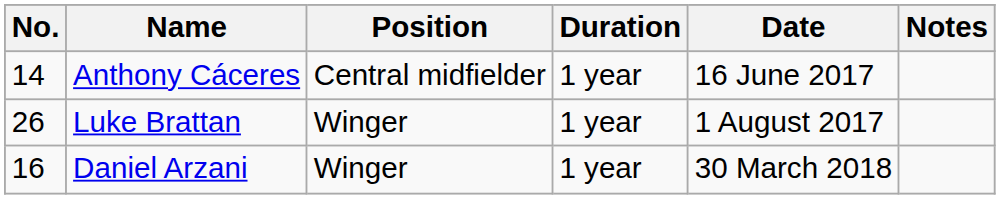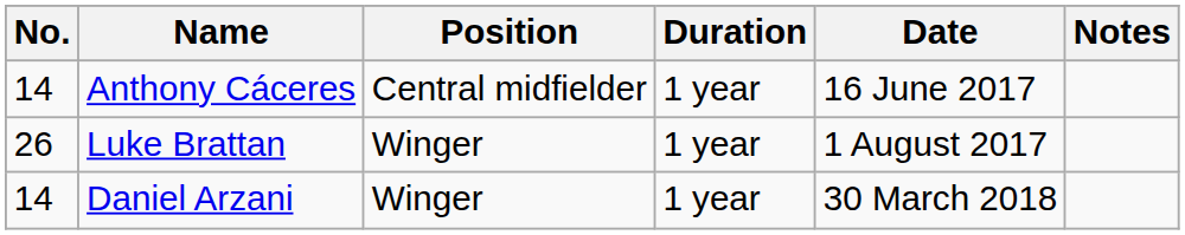Daniel Arzani | No.: 16 -> 14
